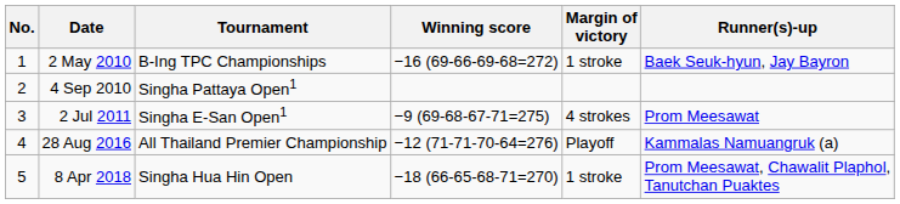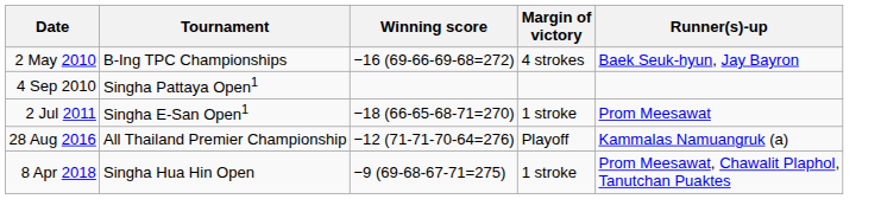- column: No. | 1 | 2 | 3 | 4 | 5
2 May 2010 | Margin of victory: 1 stroke -> 4 strokes
2 Jul 2011 | Winning score: −9 (69-68-67-71=275) -> −18 (66-65-68-71=270)
2 Jul 2011 | Margin of victory: 4 strokes -> 1 stroke
8 Apr 2018 | Winning score: −18 (66-65-68-71=270) -> −9 (69-68-67-71=275)
